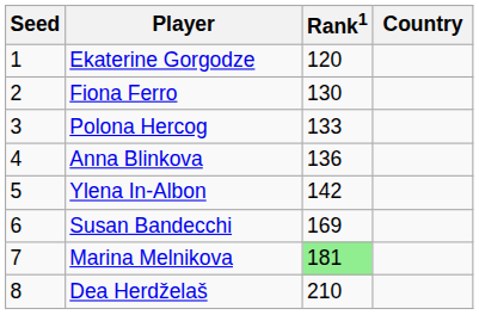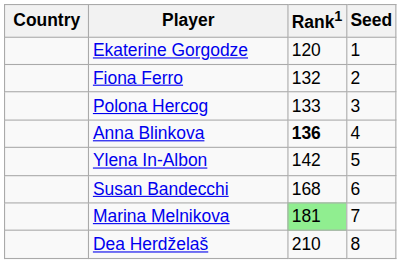columns swapped: Country <-> Seed
Fiona Ferro | Rank1: 130 -> 132
Anna Blinkova | Rank1: normal -> bold
Susan Bandecchi | Rank1: 169 -> 168
